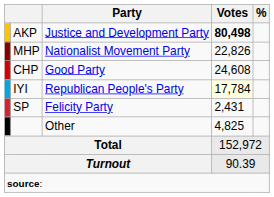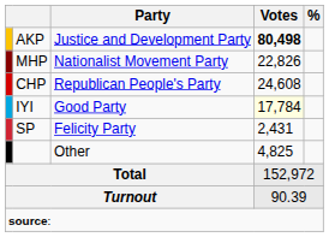CHP | Party: Good Party -> Republican People's Party
IYI | Party: Republican People's Party -> Good Party
